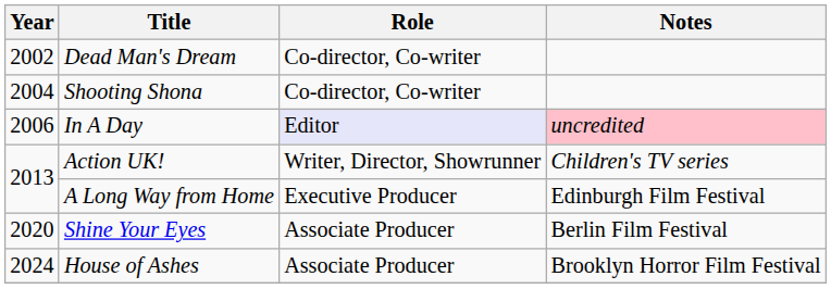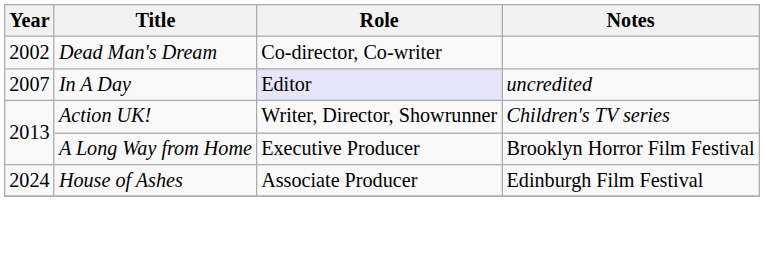- row: 2004 | Shooting Shona | Co-director, Co-writer
In A Day | Year: 2006 -> 2007
In A Day | Notes: pink background -> no background
A Long Way from Home | Notes: Edinburgh Film Festival -> Brooklyn Horror Film Festival
- row: 2020 | Shine Your Eyes | Associate Producer | Berlin Film Festival
House of Ashes | Notes: Brooklyn Horror Film Festival -> Edinburgh Film Festival
